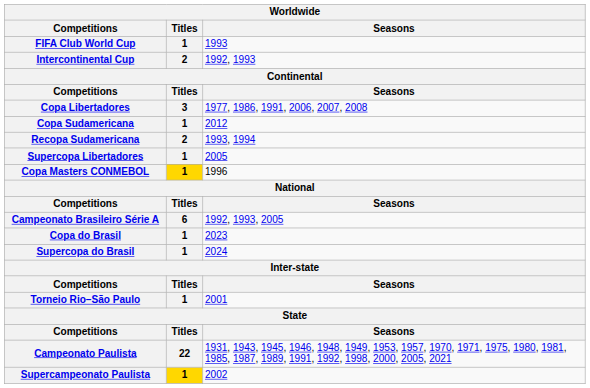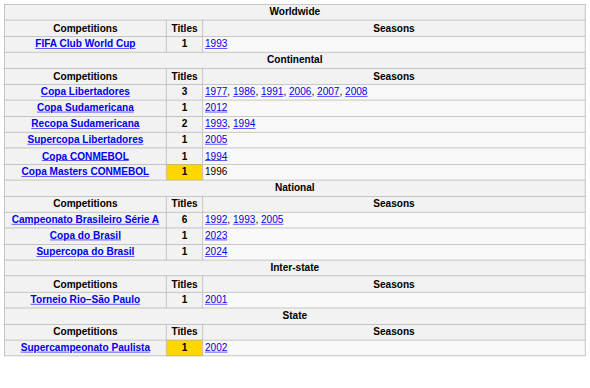- row: Intercontinental Cup | 2 | 1992, 1993
+ row: Copa CONMEBOL | 1 | 1994
- row: Campeonato Paulista | 22 | 1931, 1943, 1945, 1946, 1948, 1949, 1953, 1957, 1970, 1971, 1975, 1980, 1981, 1985, 1987, 1989, 1991, 1992, 1998, 2000, 2005, 2021
